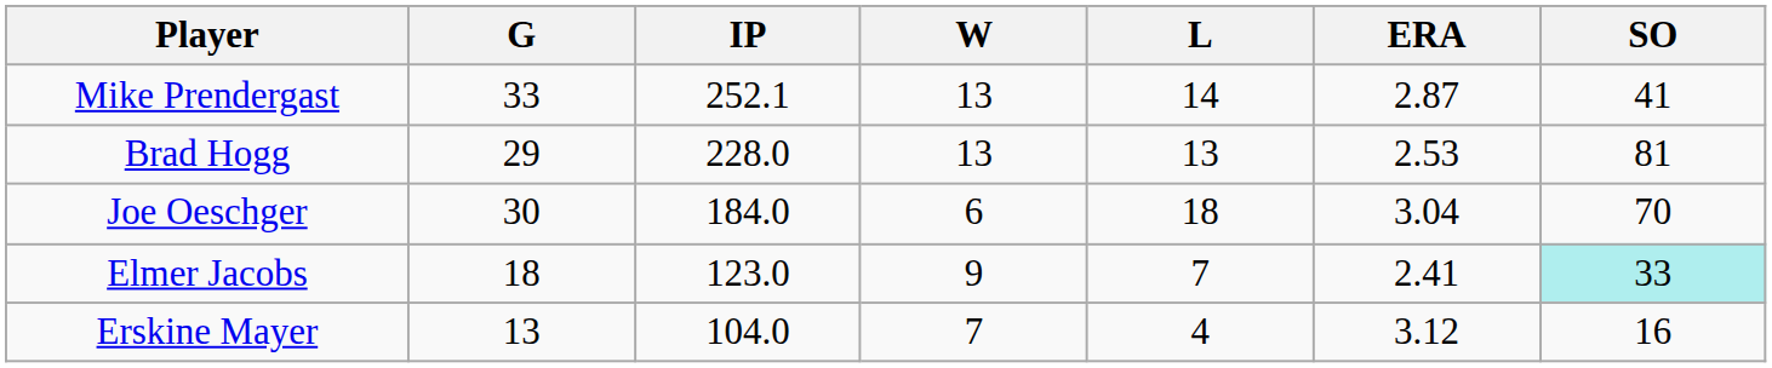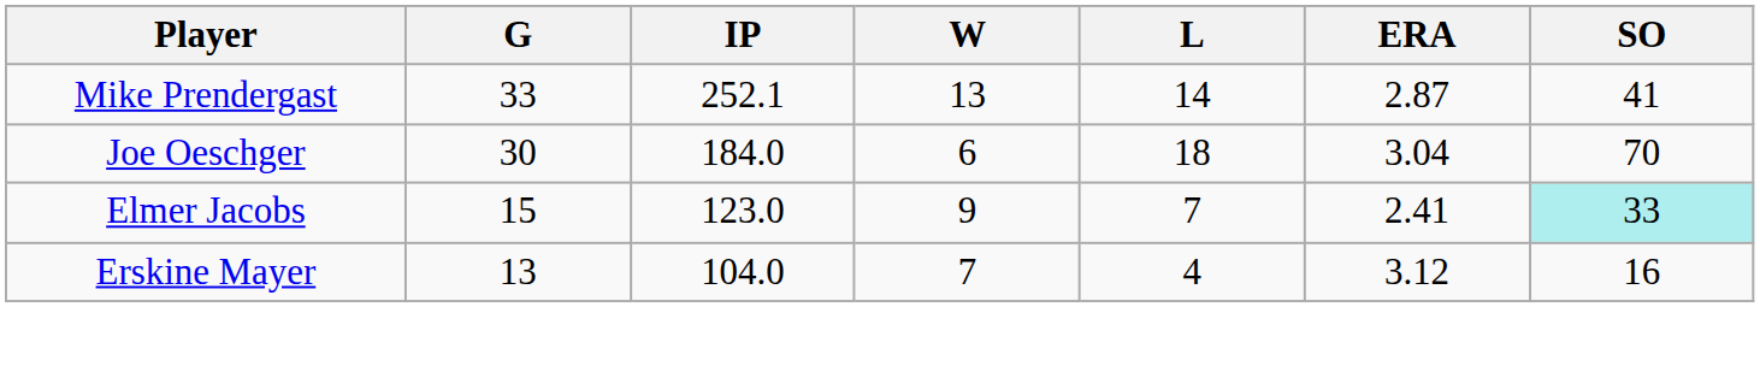- row: Brad Hogg | 29 | 228.0 | 13 | 13 | 2.53 | 81
Elmer Jacobs | G: 18 -> 15
